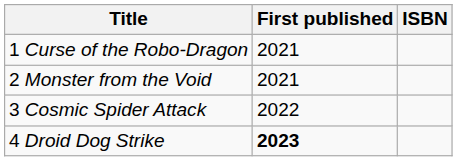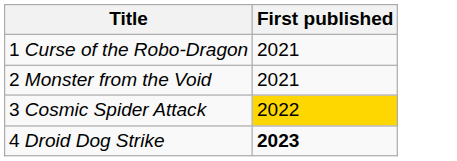- column: ISBN
3 Cosmic Spider Attack | First published: no background -> gold background
